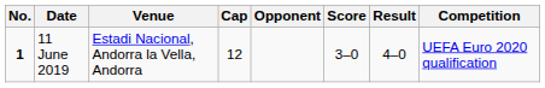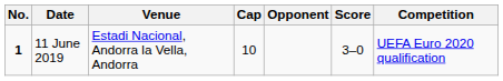- column: Result | 4–0
11 June 2019 | Cap: 12 -> 10
